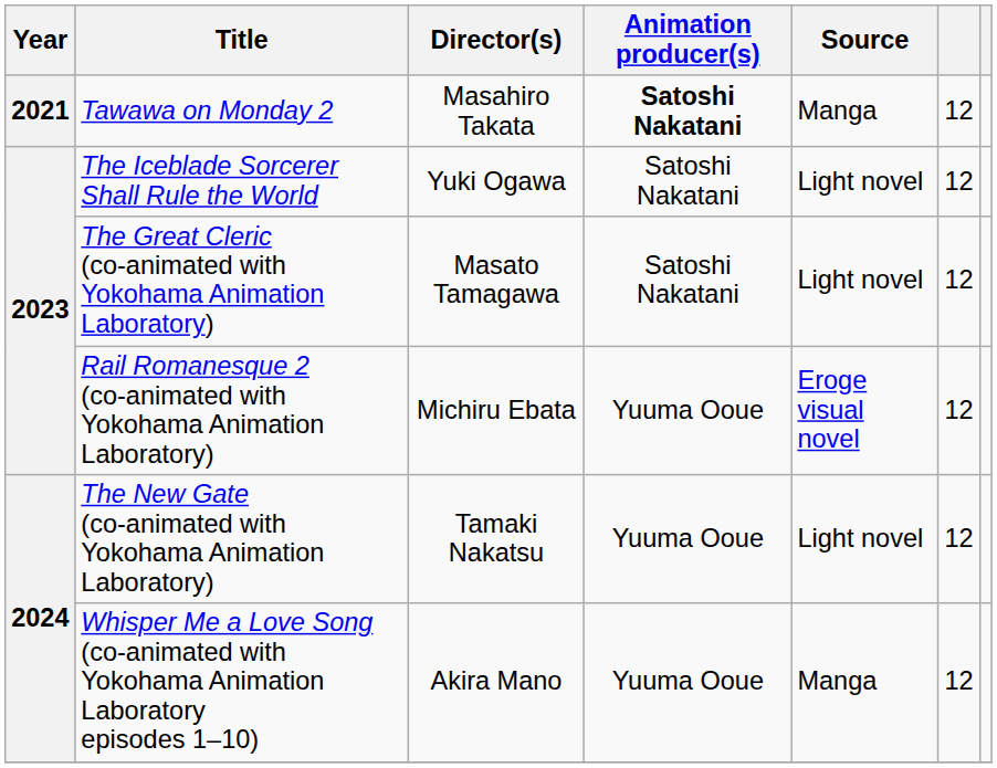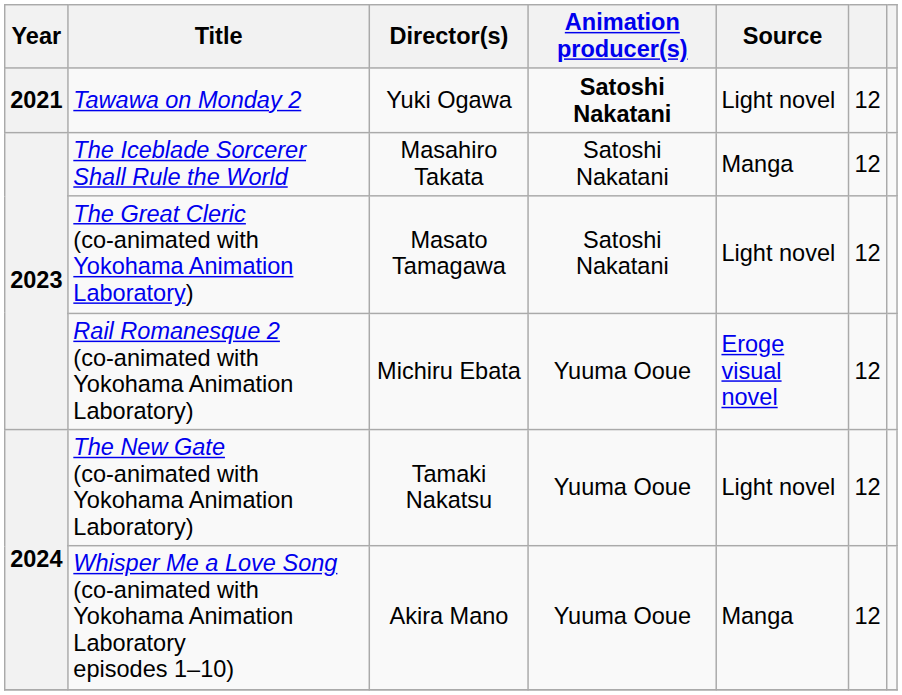Tawawa on Monday 2 | Director(s): Masahiro Takata -> Yuki Ogawa
Tawawa on Monday 2 | Source: Manga -> Light novel
The Iceblade Sorcerer Shall Rule the World | Director(s): Yuki Ogawa -> Masahiro Takata
The Iceblade Sorcerer Shall Rule the World | Source: Light novel -> Manga
